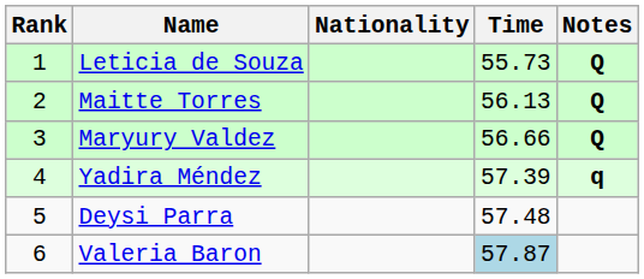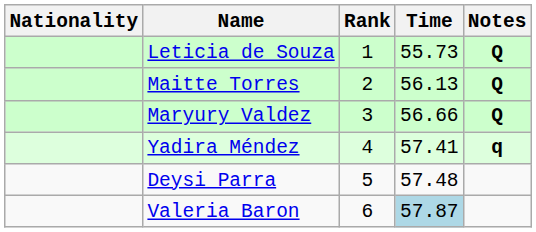columns swapped: Rank <-> Nationality
Yadira Méndez | Time: 57.39 -> 57.41
